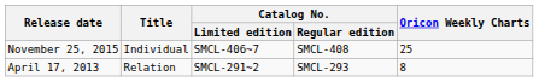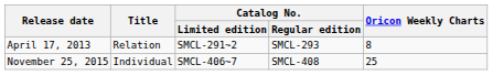rows swapped: April 17, 2013 <-> November 25, 2015
